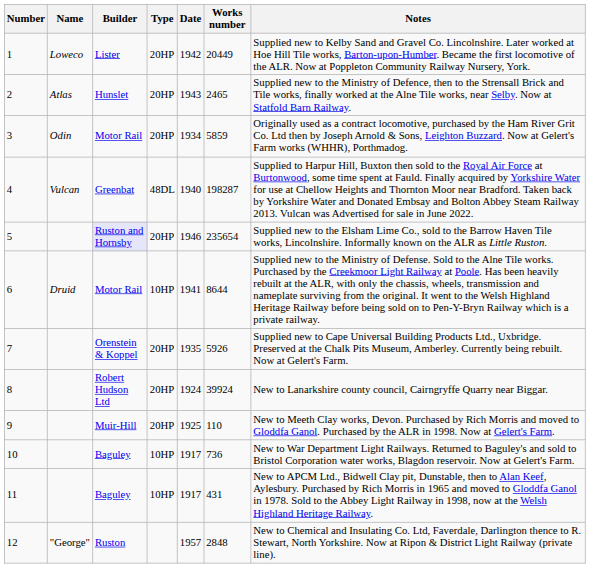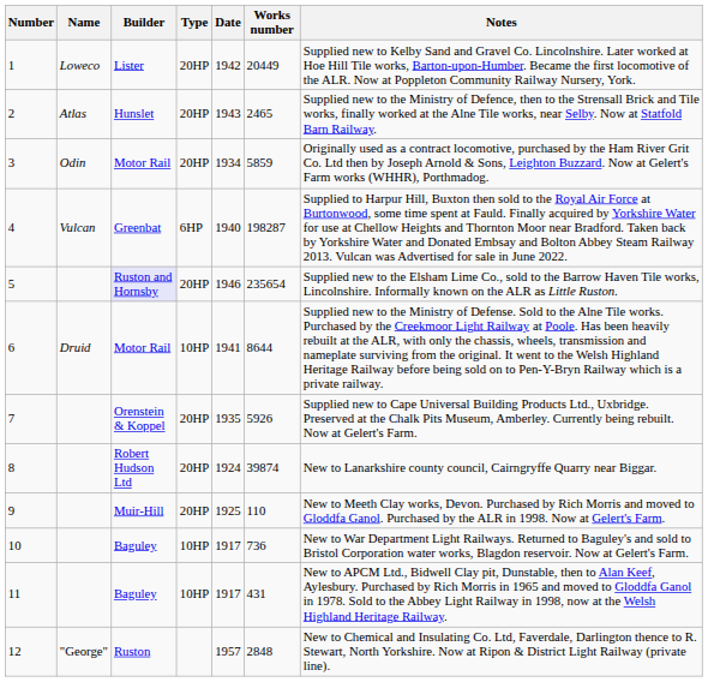4 | Type: 48DL -> 6HP
8 | Works number: 39924 -> 39874
